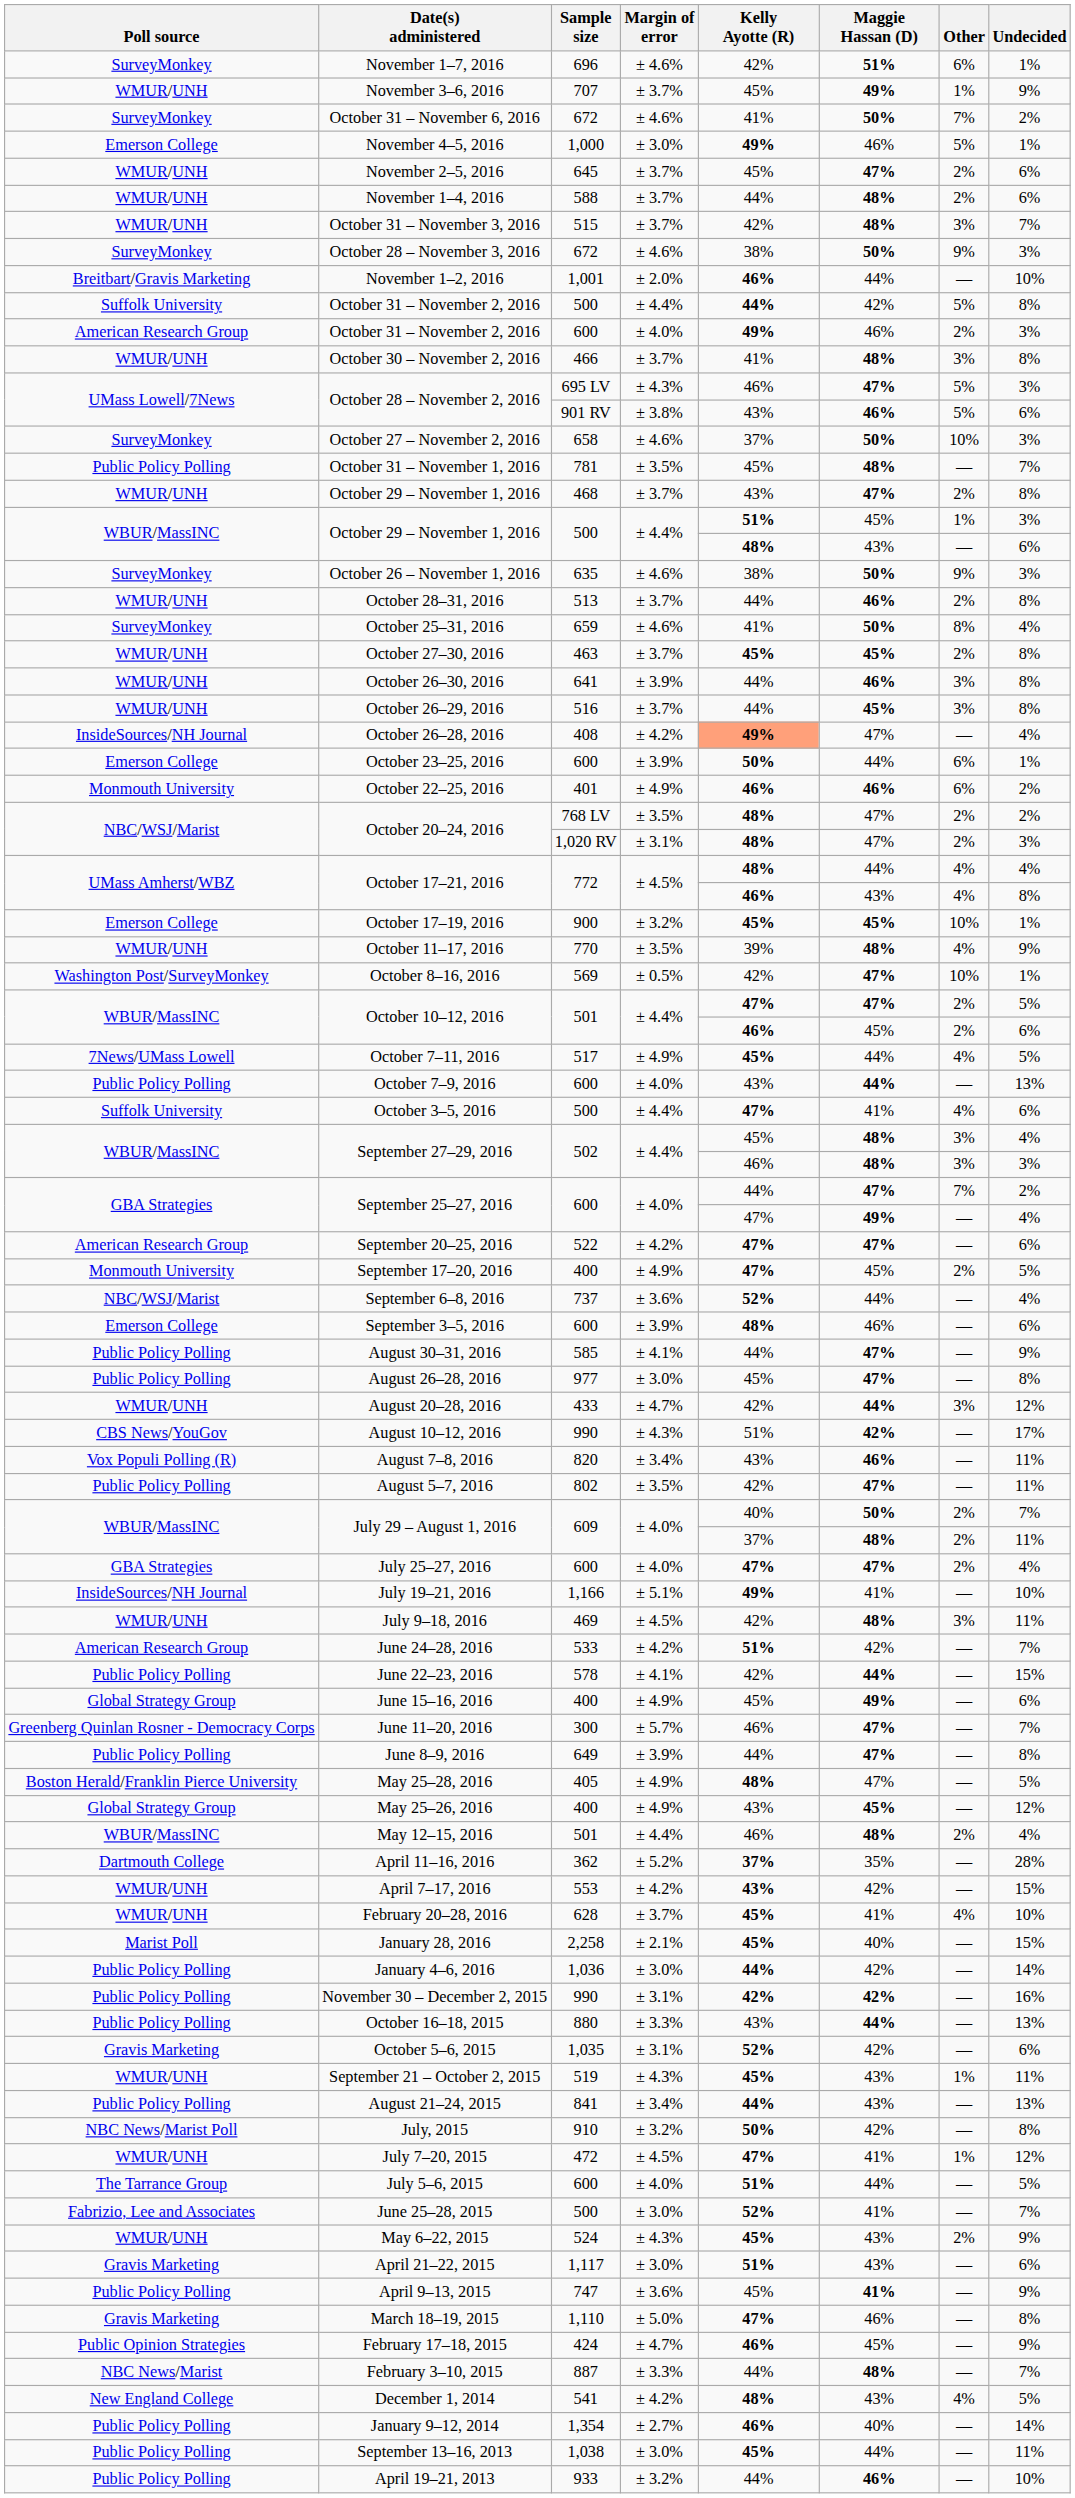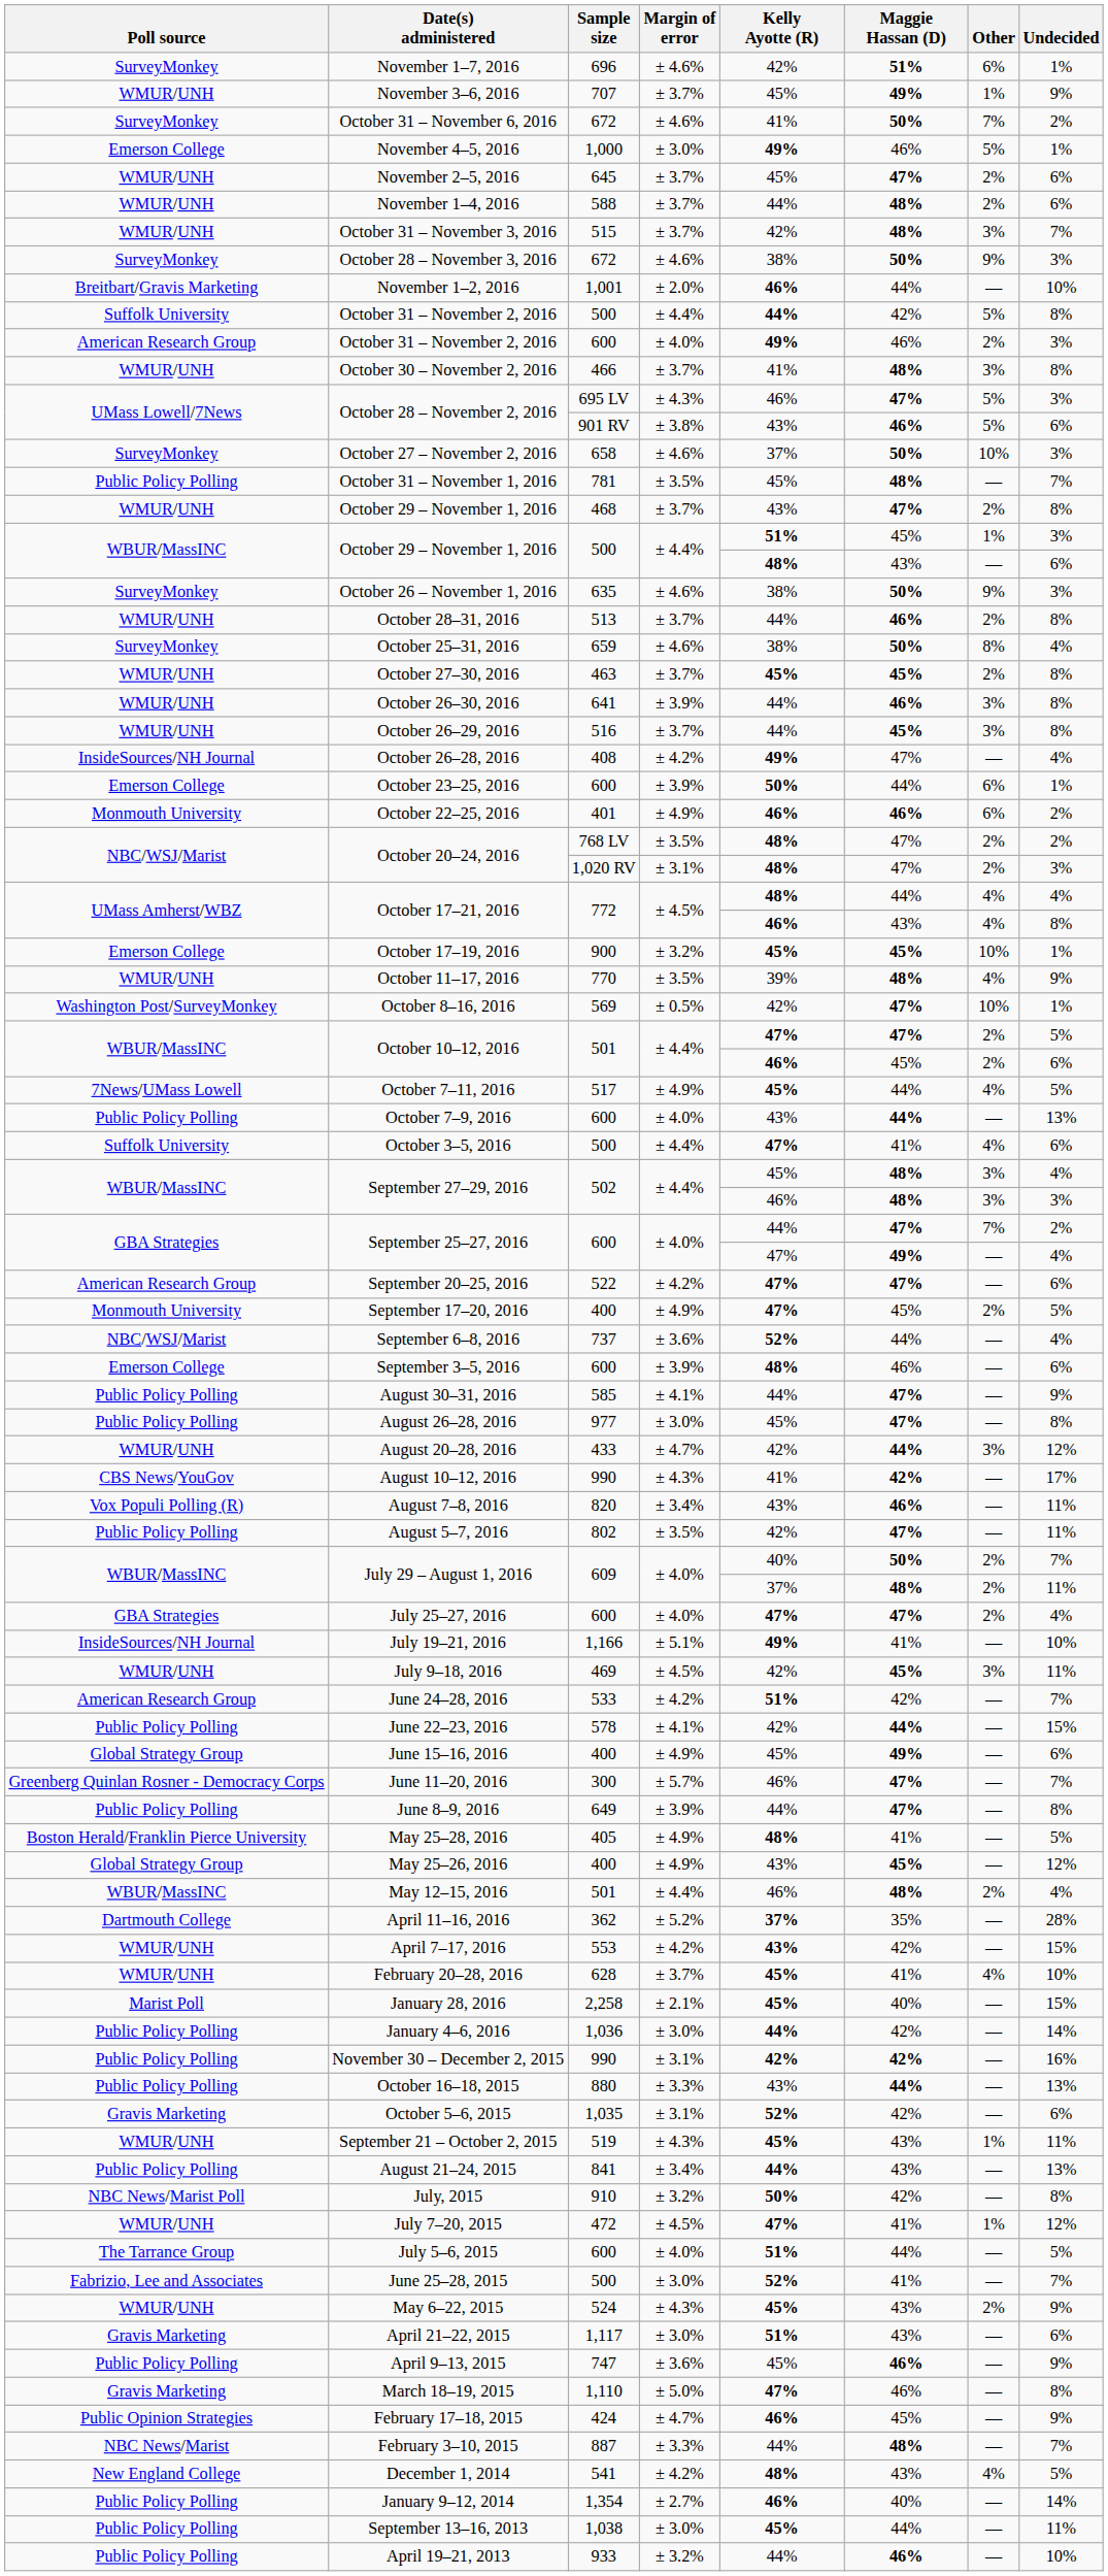October 25–31, 2016 | Kelly Ayotte (R): 41% -> 38%
October 26–28, 2016 | Kelly Ayotte (R): lightsalmon background -> no background
August 10–12, 2016 | Kelly Ayotte (R): 51% -> 41%
July 9–18, 2016 | Maggie Hassan (D): 48% -> 45%
May 25–28, 2016 | Maggie Hassan (D): 47% -> 41%
April 9–13, 2015 | Maggie Hassan (D): 41% -> 46%
